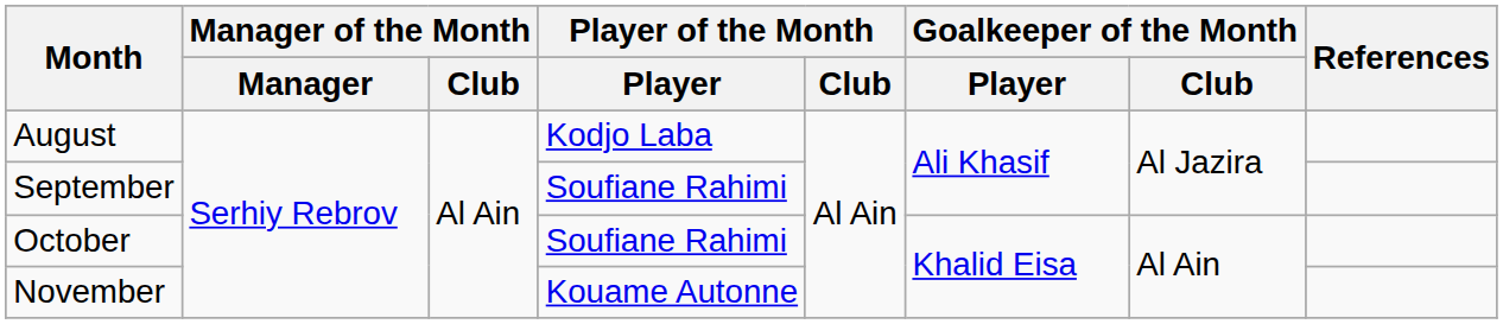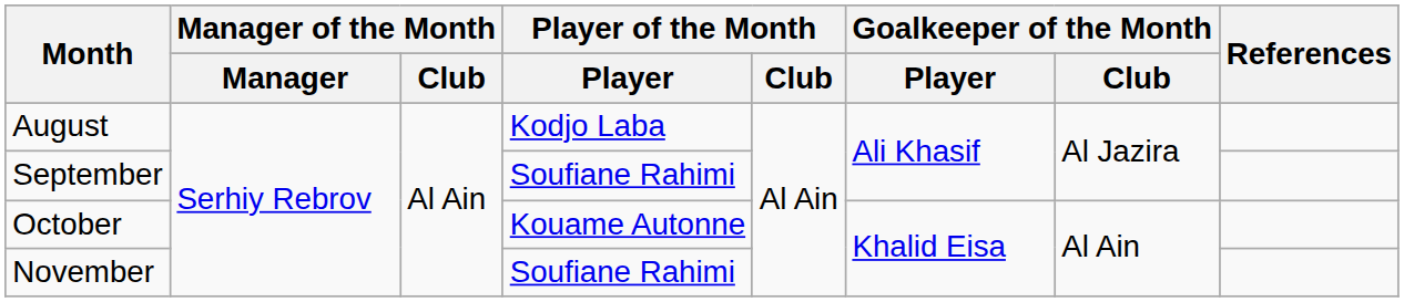October | Player of the Month / Player: Soufiane Rahimi -> Kouame Autonne
November | Player of the Month / Player: Kouame Autonne -> Soufiane Rahimi
